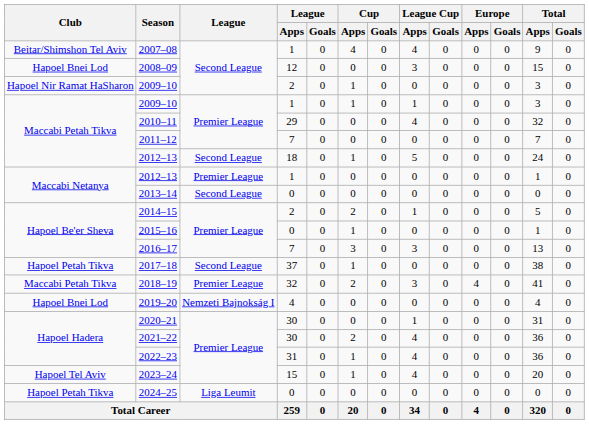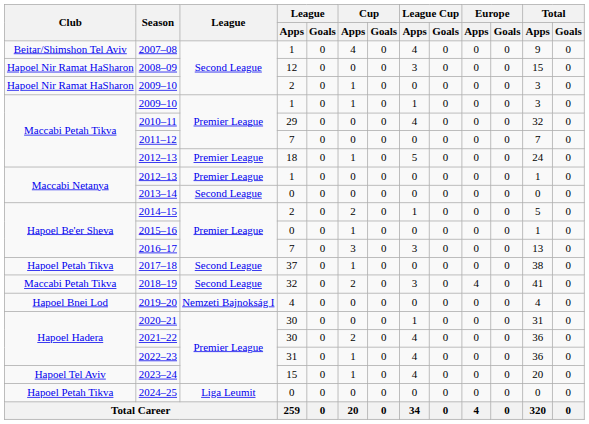2008–09 | Club: Hapoel Bnei Lod -> Hapoel Nir Ramat HaSharon
2012–13 / 18 | League: Second League -> Premier League
2018–19 | League: Premier League -> Second League
